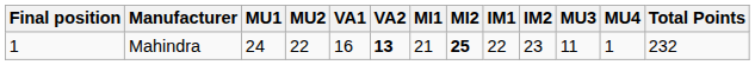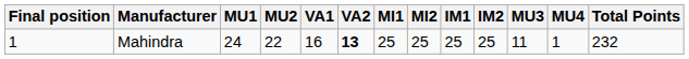Mahindra | MI1: 21 -> 25
Mahindra | MI2: bold -> normal
Mahindra | IM1: 22 -> 25
Mahindra | IM2: 23 -> 25
